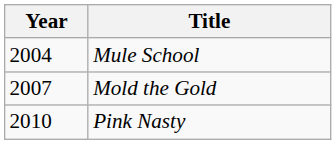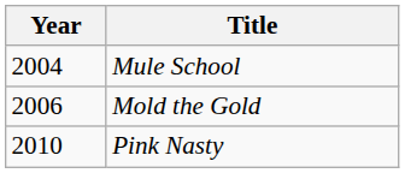Mold the Gold | Year: 2007 -> 2006
